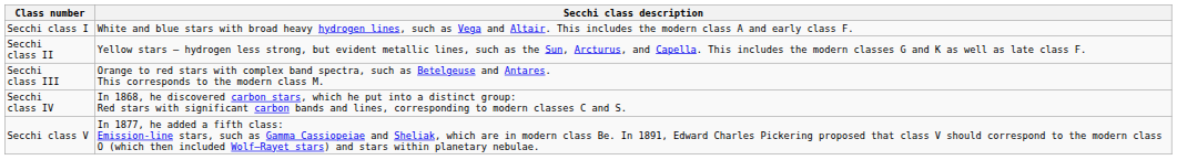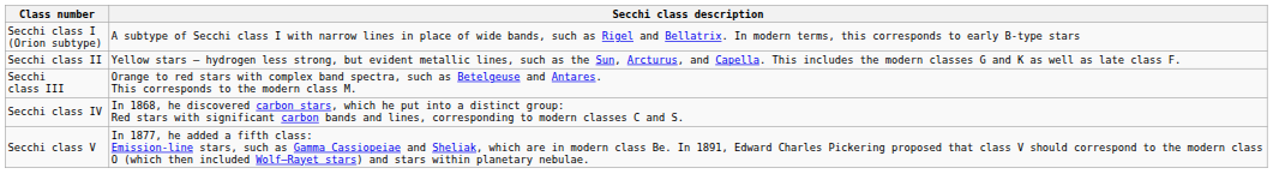- row: Secchi class I | White and blue stars with broad heavy hydrogen lines, such as Vega and Altair. This includes the modern class A and early class F.
+ row: Secchi class I (Orion subtype) | A subtype of Secchi class I with narrow lines in place of wide bands, such as Rigel and Bellatrix. In modern terms, this corresponds to early B-type stars
